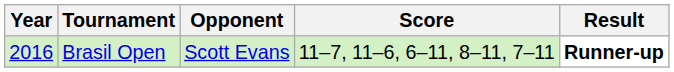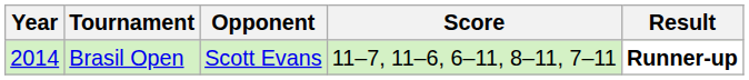Brasil Open | Year: 2016 -> 2014
